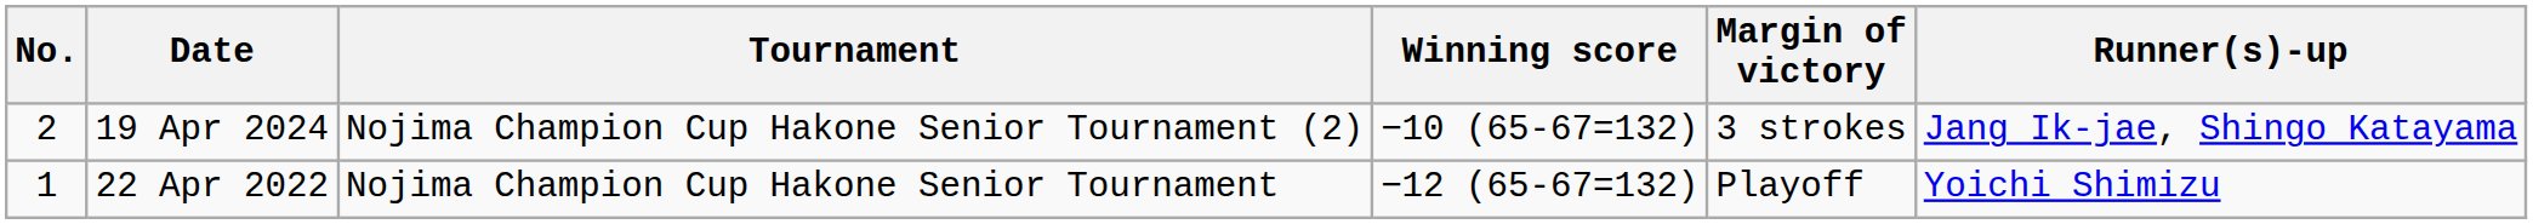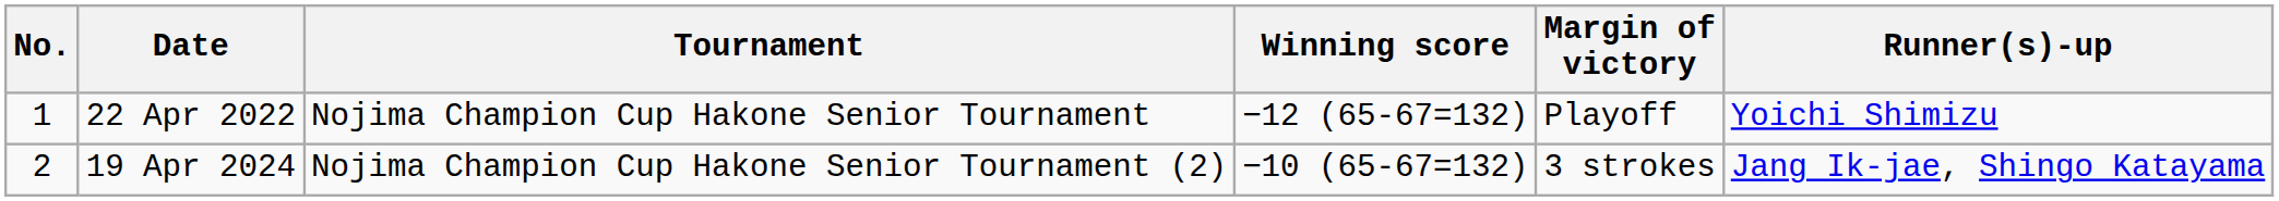rows swapped: 22 Apr 2022 <-> 19 Apr 2024
